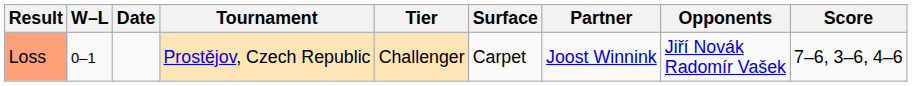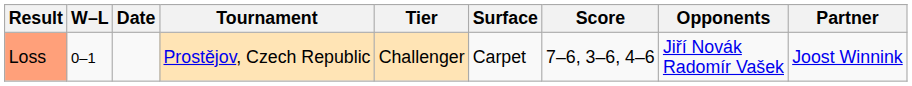columns swapped: Partner <-> Score
